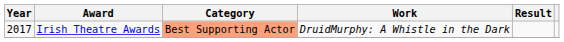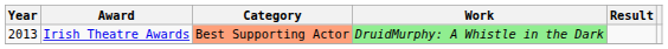Irish Theatre Awards | Year: 2017 -> 2013
Irish Theatre Awards | Work: no background -> lightgreen background
